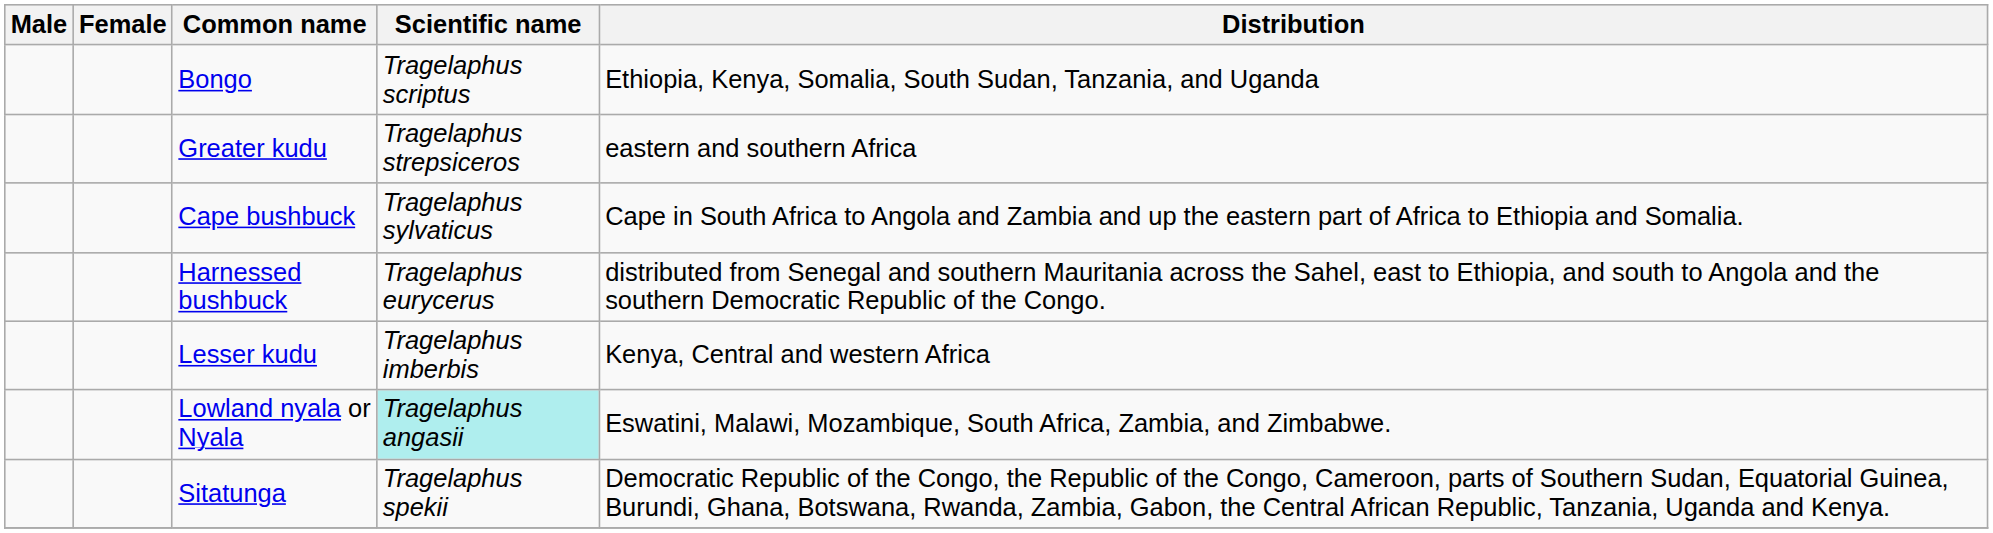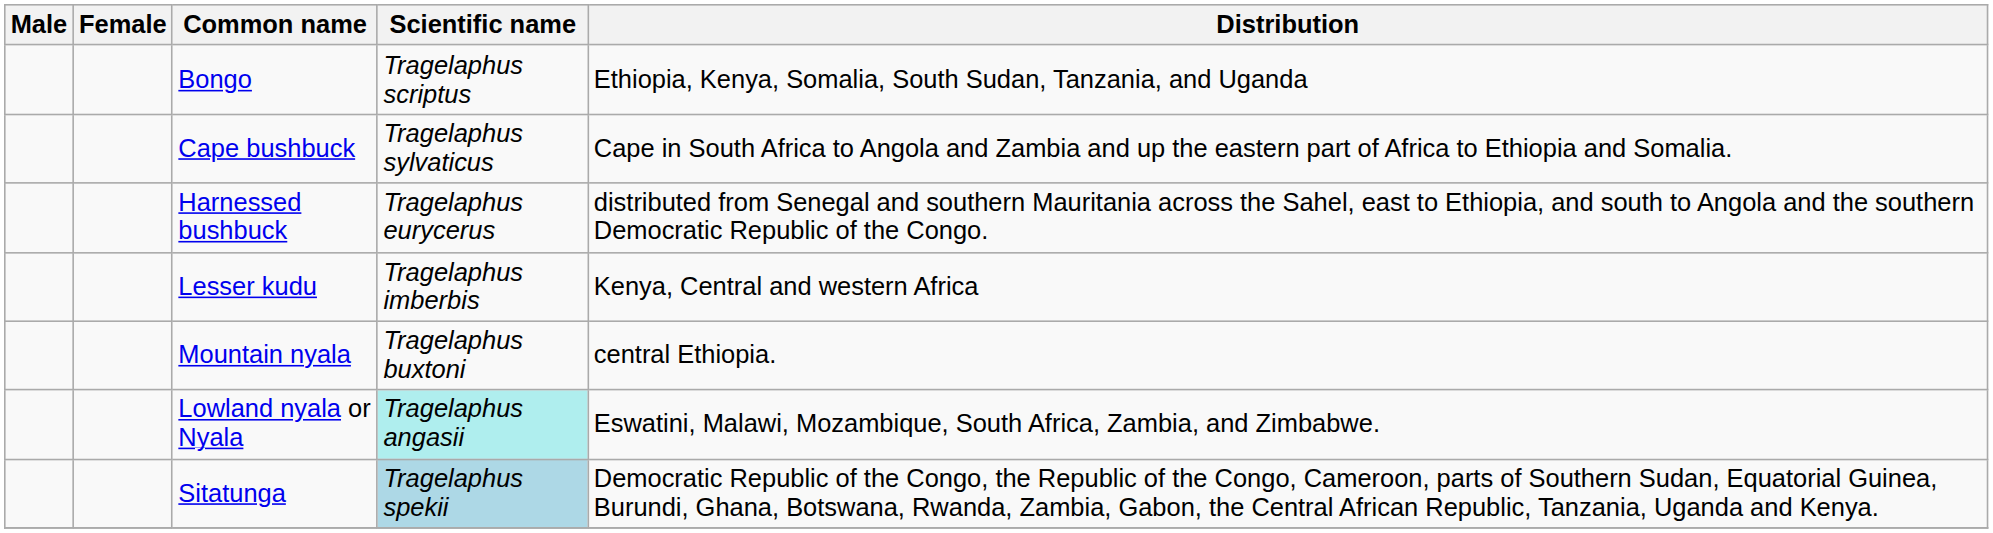- row: Greater kudu | Tragelaphus strepsiceros | eastern and southern Africa
+ row: Mountain nyala | Tragelaphus buxtoni | central Ethiopia.
Sitatunga | Scientific name: no background -> lightblue background
